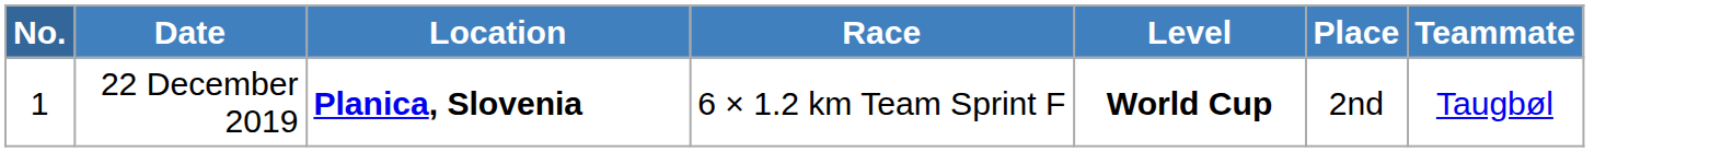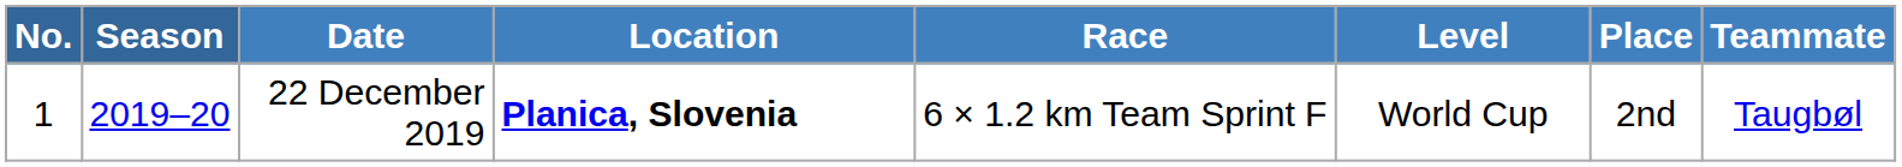+ column: Season | 2019–20
22 December 2019 | Level: bold -> normal
